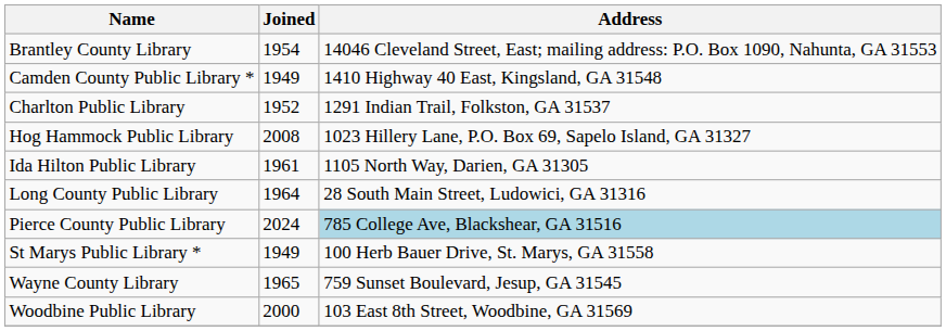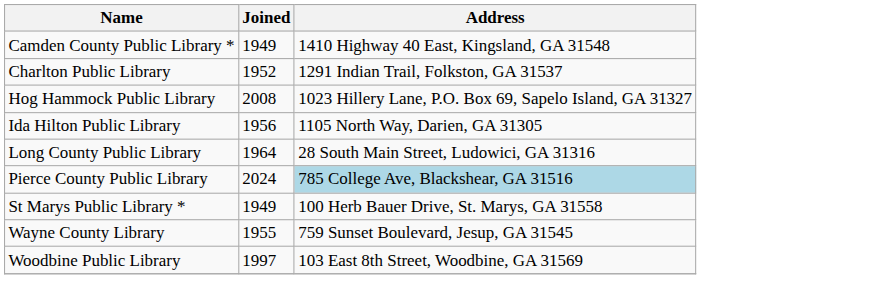- row: Brantley County Library | 1954 | 14046 Cleveland Street, East; mailing address: P.O. Box 1090, Nahunta, GA 31553
Ida Hilton Public Library | Joined: 1961 -> 1956
Wayne County Library | Joined: 1965 -> 1955
Woodbine Public Library | Joined: 2000 -> 1997
